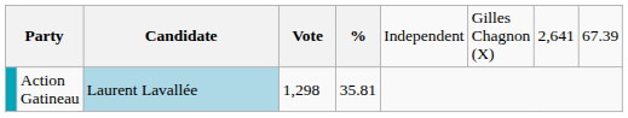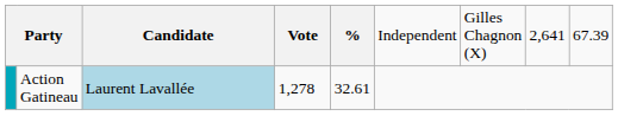Action Gatineau | column 4: 1,298 -> 1,278
Action Gatineau | column 5: 35.81 -> 32.61
